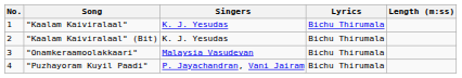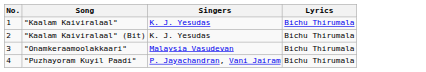- column: Length (m:ss)
